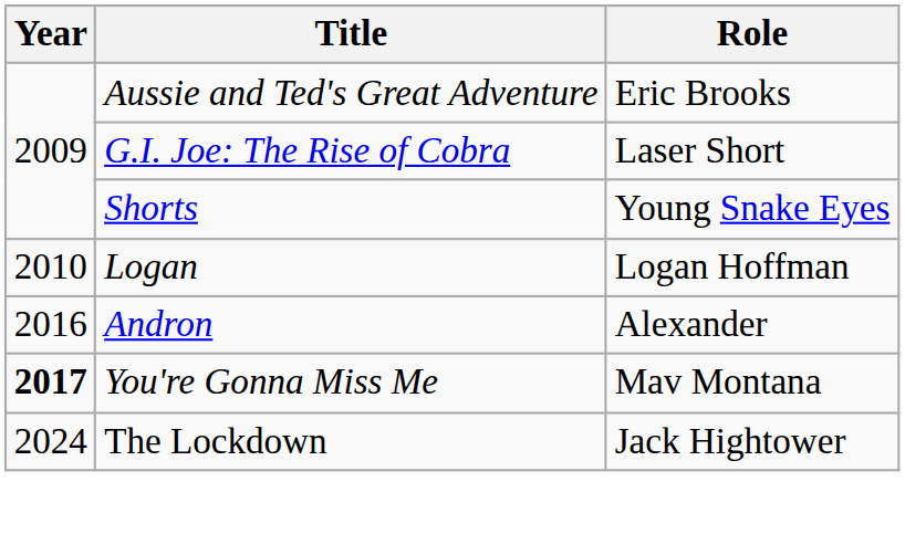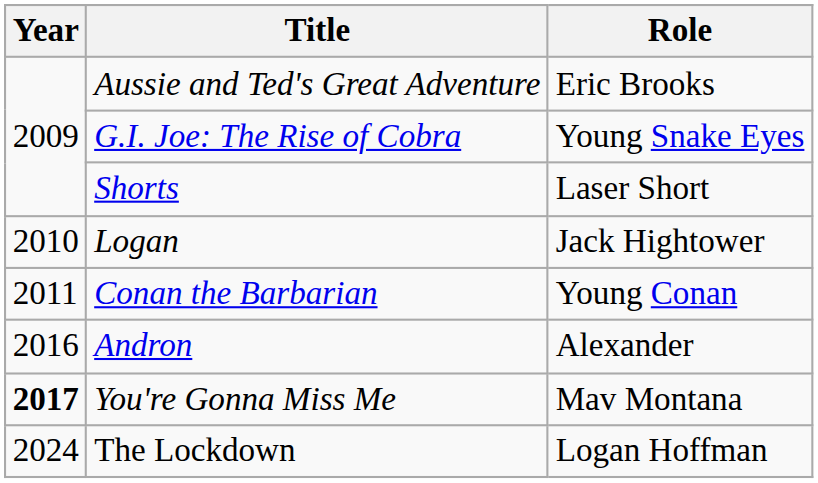G.I. Joe: The Rise of Cobra | Role: Laser Short -> Young Snake Eyes
Shorts | Role: Young Snake Eyes -> Laser Short
Logan | Role: Logan Hoffman -> Jack Hightower
+ row: 2011 | Conan the Barbarian | Young Conan
The Lockdown | Role: Jack Hightower -> Logan Hoffman
